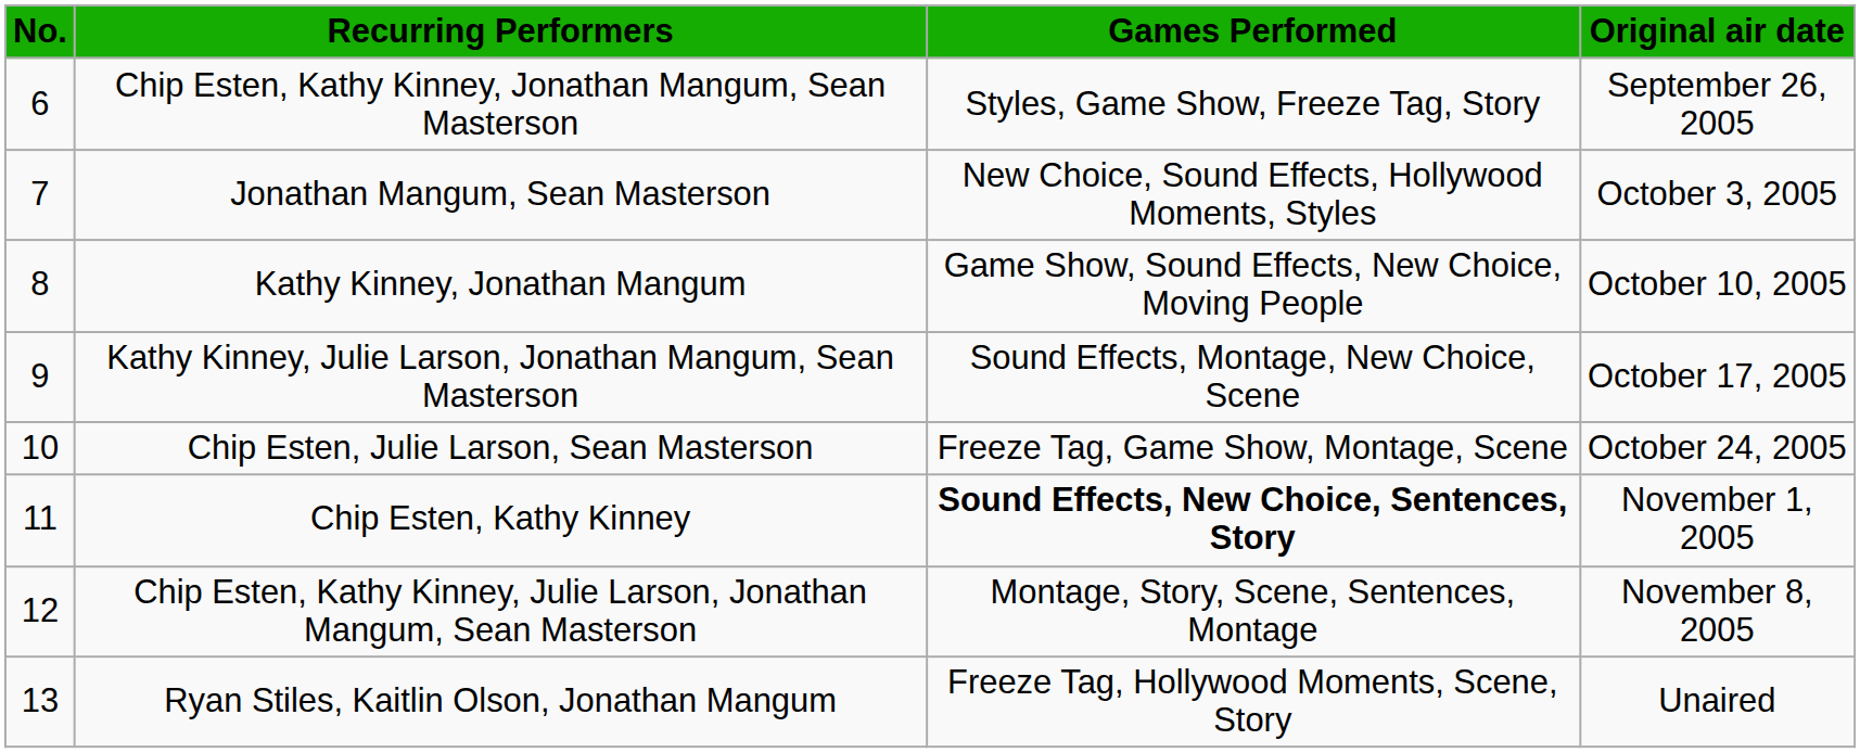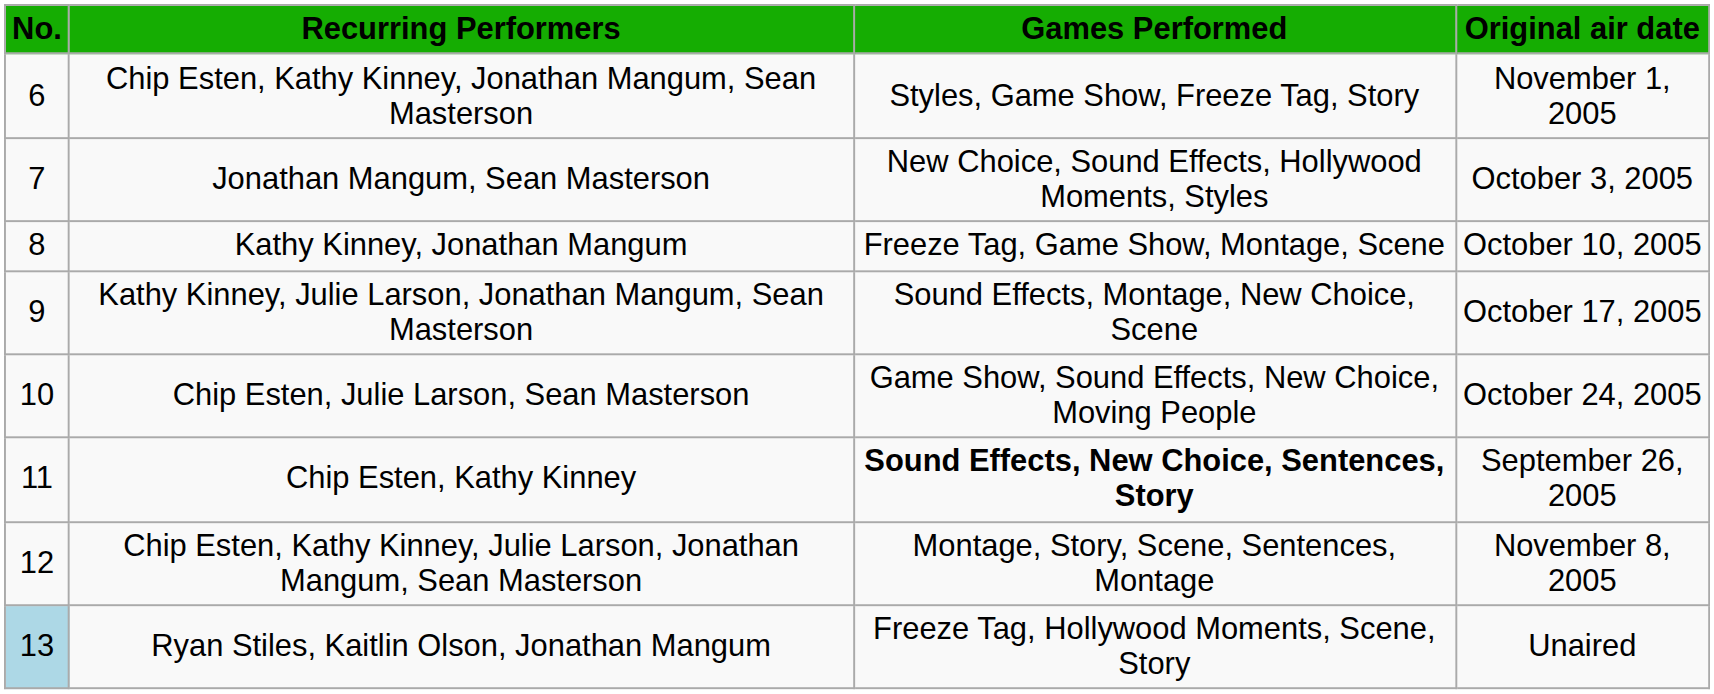Chip Esten, Kathy Kinney, Jonathan Mangum, Sean Masterson | Original air date: September 26, 2005 -> November 1, 2005
Kathy Kinney, Jonathan Mangum | Games Performed: Game Show, Sound Effects, New Choice, Moving People -> Freeze Tag, Game Show, Montage, Scene
Chip Esten, Julie Larson, Sean Masterson | Games Performed: Freeze Tag, Game Show, Montage, Scene -> Game Show, Sound Effects, New Choice, Moving People
Chip Esten, Kathy Kinney | Original air date: November 1, 2005 -> September 26, 2005
Ryan Stiles, Kaitlin Olson, Jonathan Mangum | No.: no background -> lightblue background
